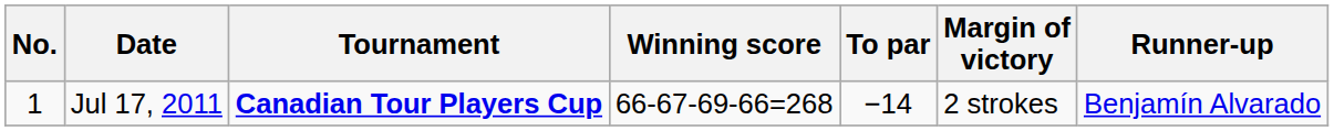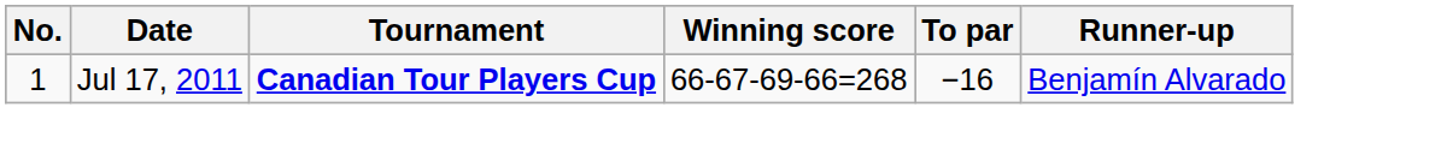- column: Margin of victory | 2 strokes
Jul 17, 2011 | To par: −14 -> −16
